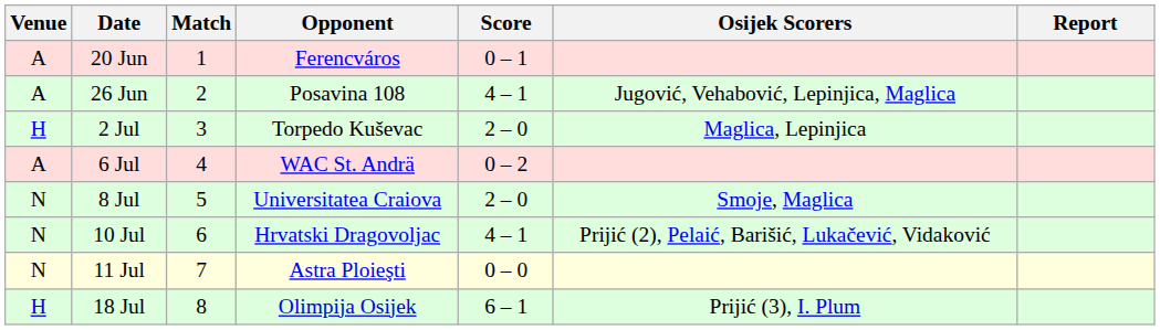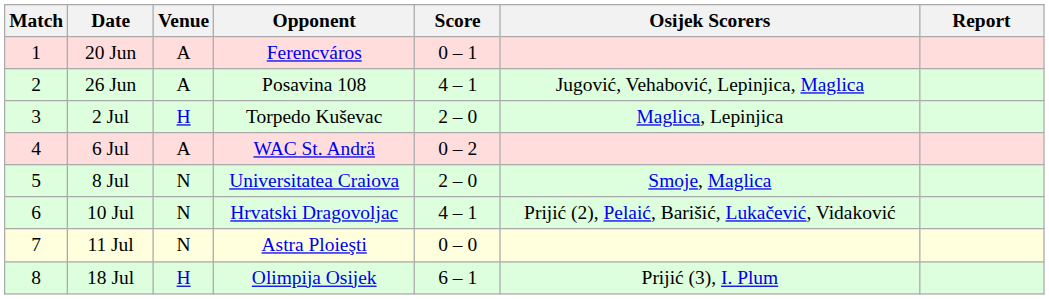columns swapped: Match <-> Venue
